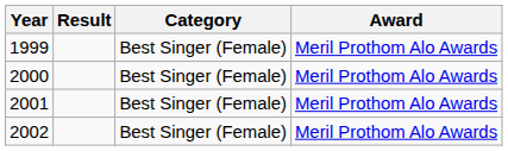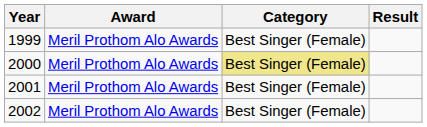columns swapped: Award <-> Result
2000 | Category: no background -> khaki background
